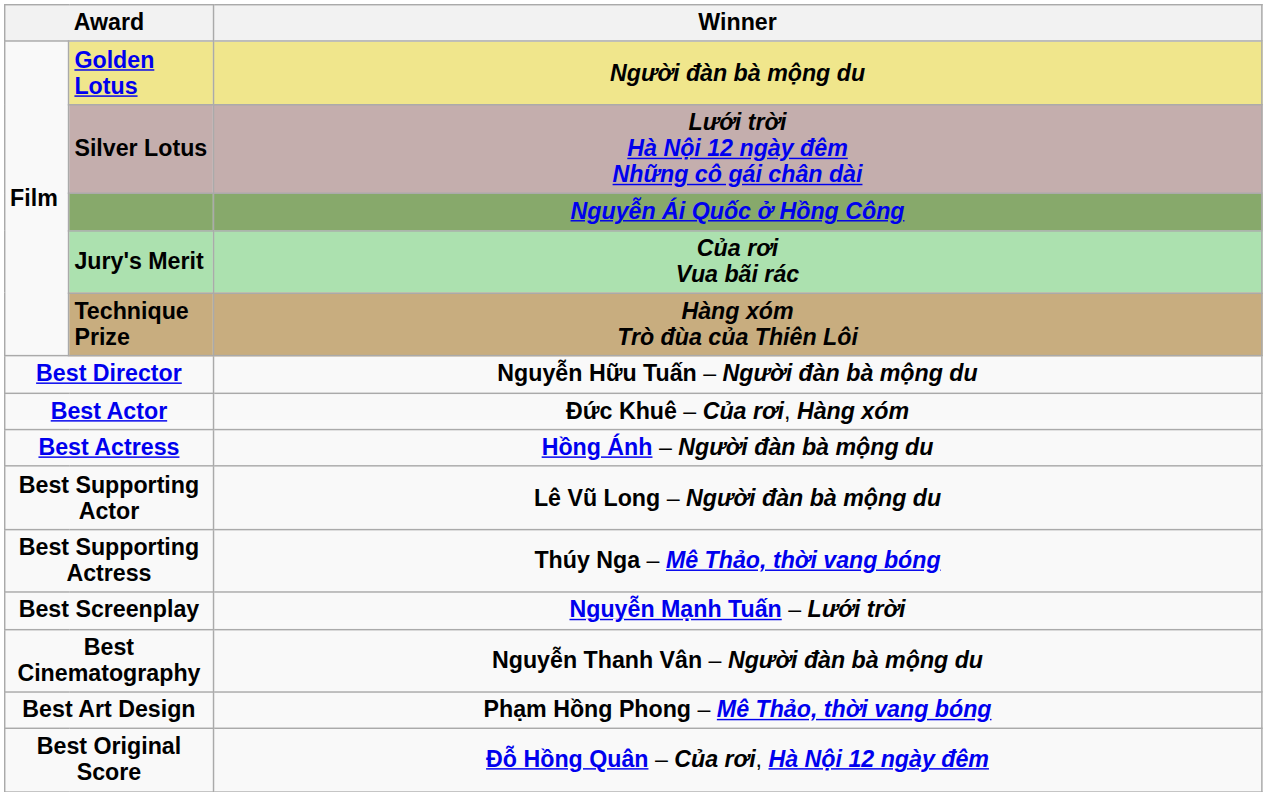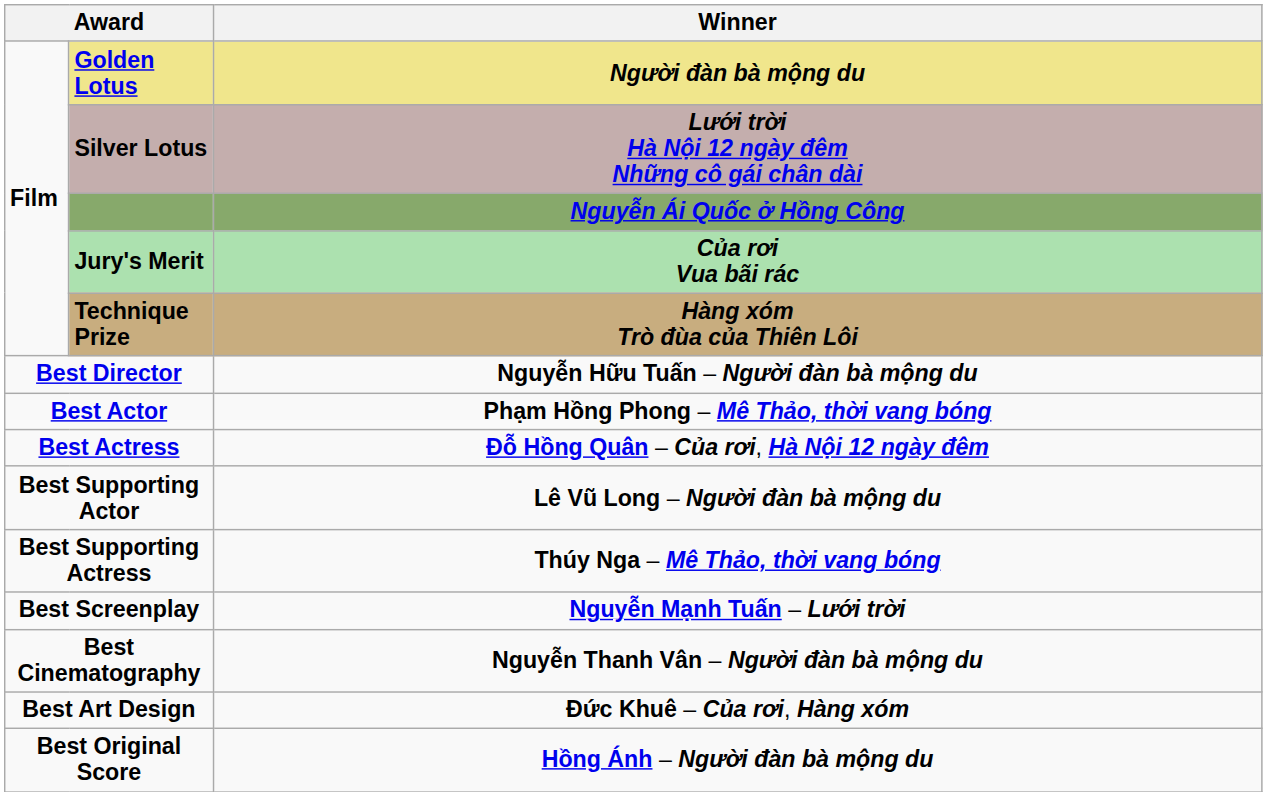Best Actor | Winner: Đức Khuê – Của rơi, Hàng xóm -> Phạm Hồng Phong – Mê Thảo, thời vang bóng
Best Actress | Winner: Hồng Ánh – Người đàn bà mộng du -> Đỗ Hồng Quân – Của rơi, Hà Nội 12 ngày đêm
Best Art Design | Winner: Phạm Hồng Phong – Mê Thảo, thời vang bóng -> Đức Khuê – Của rơi, Hàng xóm
Best Original Score | Winner: Đỗ Hồng Quân – Của rơi, Hà Nội 12 ngày đêm -> Hồng Ánh – Người đàn bà mộng du
